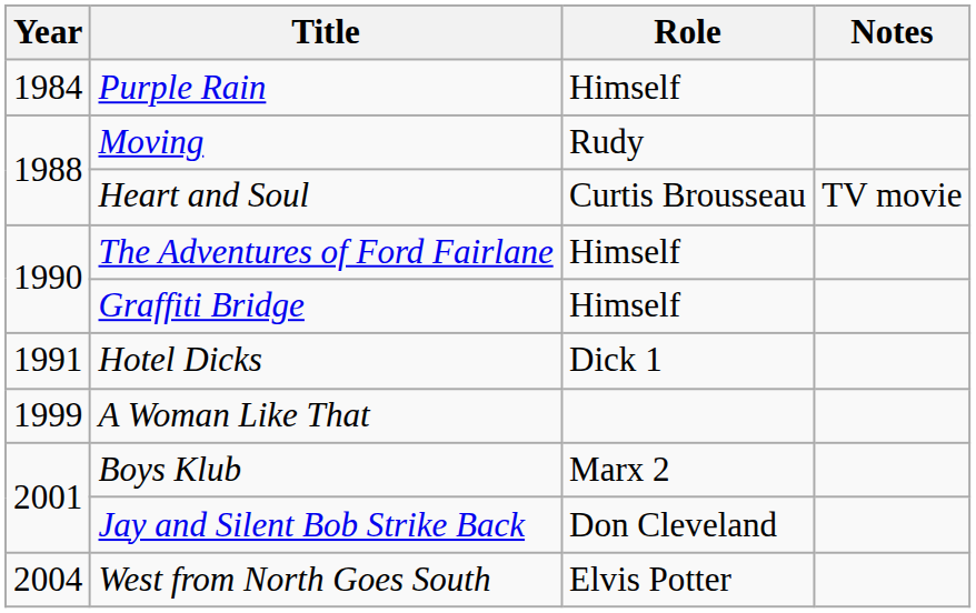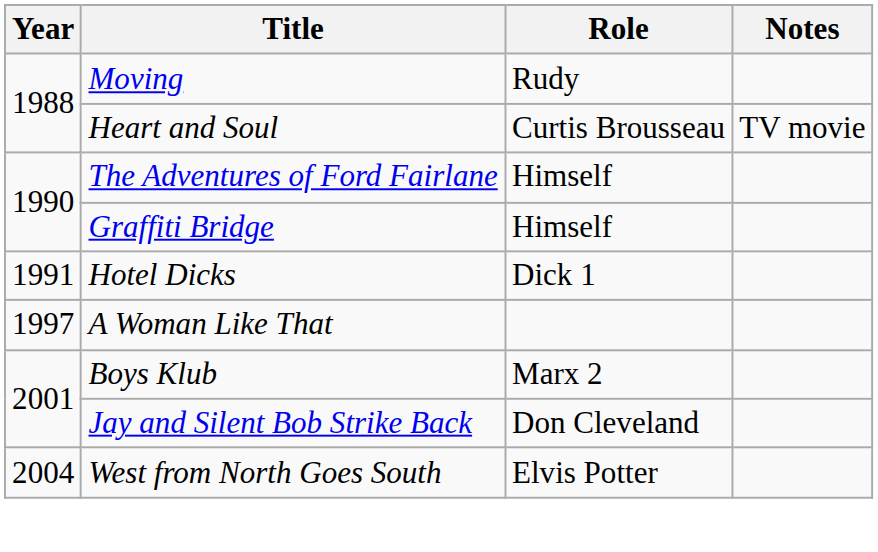- row: 1984 | Purple Rain | Himself
A Woman Like That | Year: 1999 -> 1997
